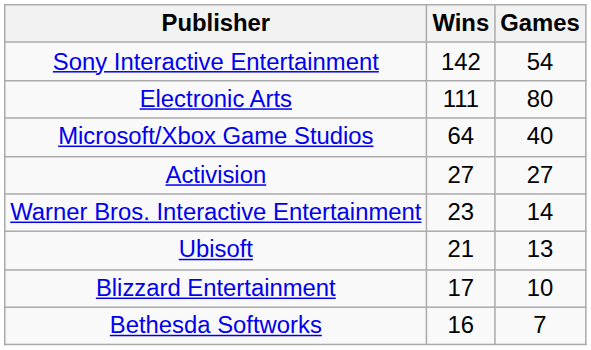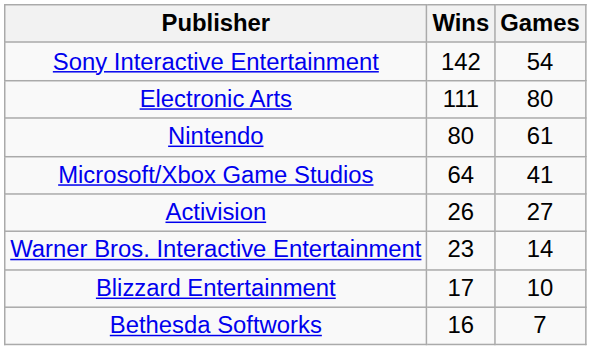+ row: Nintendo | 80 | 61
Microsoft/Xbox Game Studios | Games: 40 -> 41
Activision | Wins: 27 -> 26
- row: Ubisoft | 21 | 13
